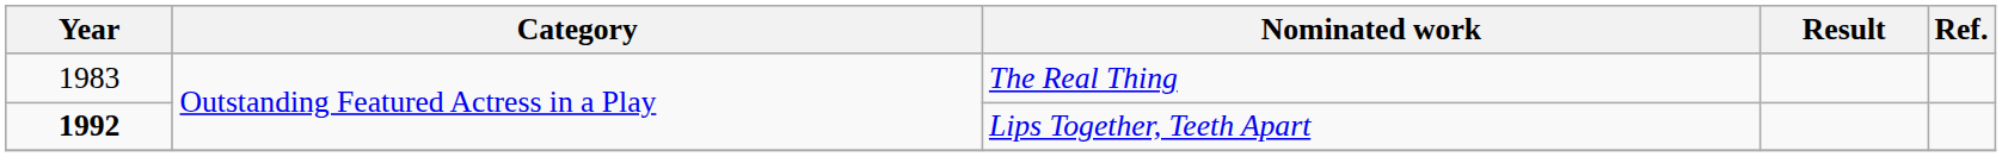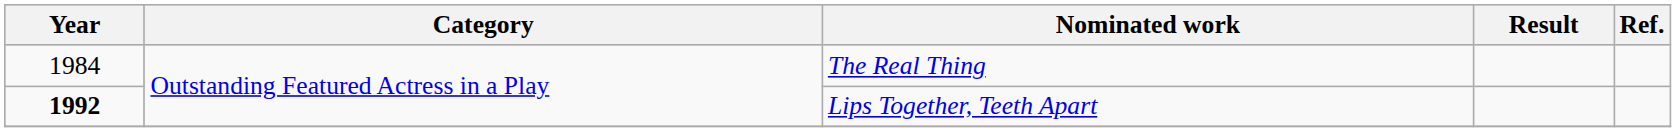The Real Thing | Year: 1983 -> 1984
